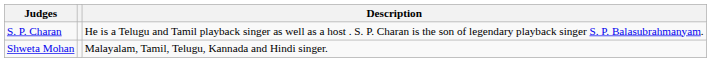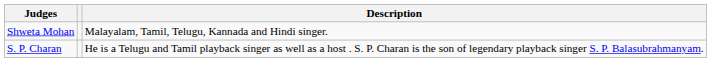rows swapped: Shweta Mohan <-> S. P. Charan
